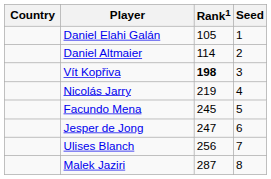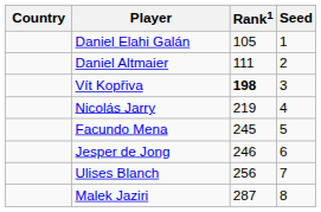Daniel Altmaier | Rank1: 114 -> 111
Jesper de Jong | Rank1: 247 -> 246
